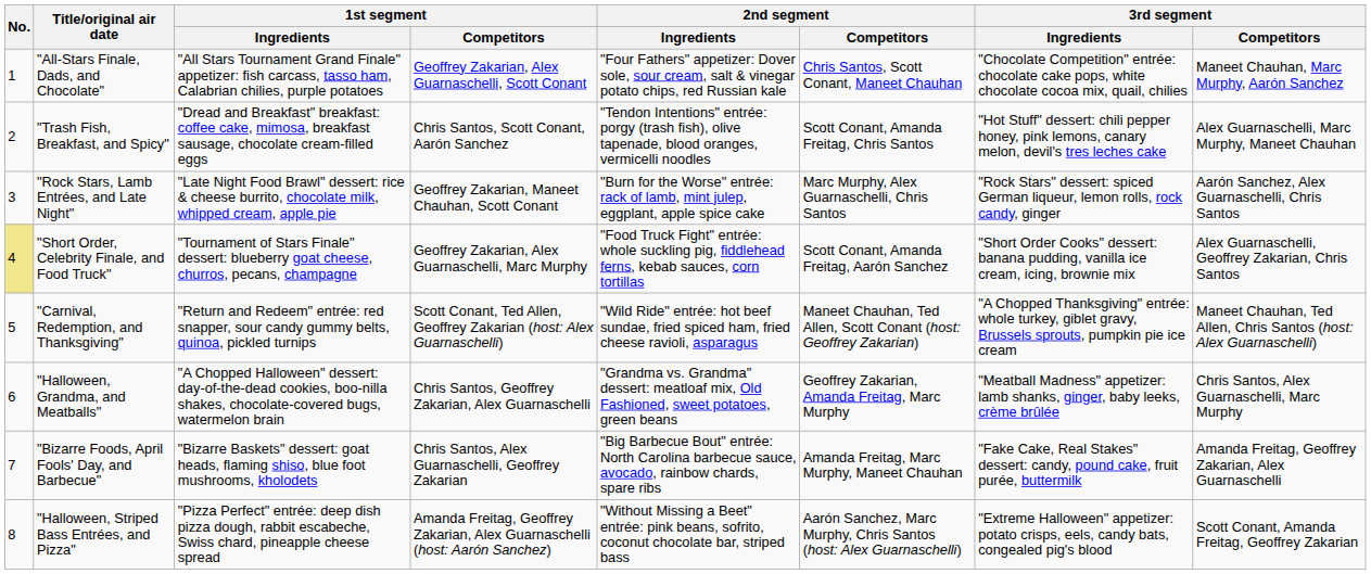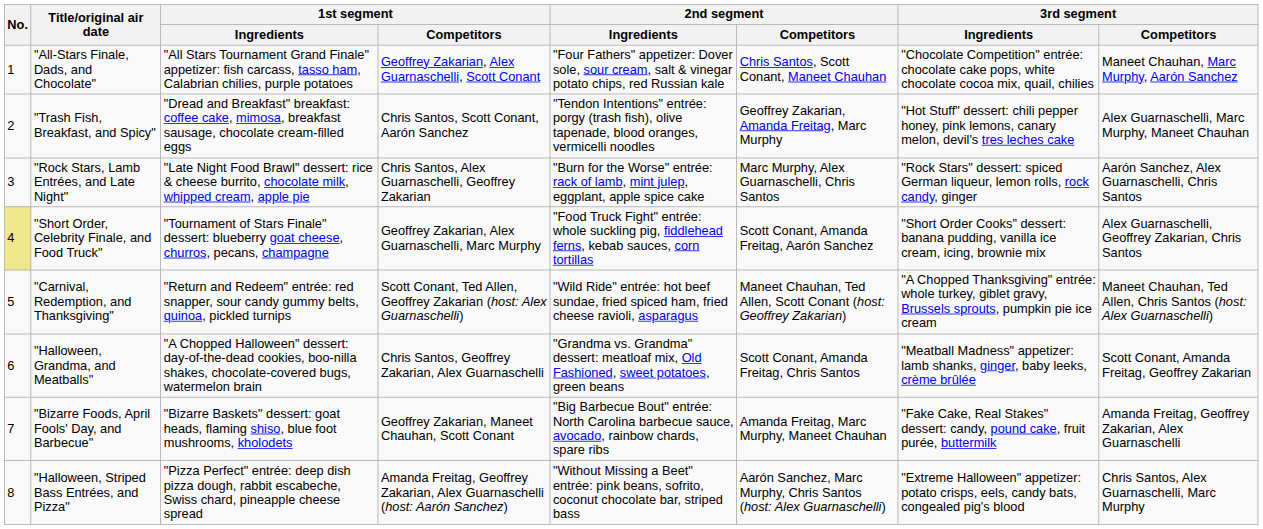"Trash Fish, Breakfast, and Spicy" | 2nd segment / Competitors: Scott Conant, Amanda Freitag, Chris Santos -> Geoffrey Zakarian, Amanda Freitag, Marc Murphy
"Rock Stars, Lamb Entrées, and Late Night" | 1st segment / Competitors: Geoffrey Zakarian, Maneet Chauhan, Scott Conant -> Chris Santos, Alex Guarnaschelli, Geoffrey Zakarian
"Halloween, Grandma, and Meatballs" | 2nd segment / Competitors: Geoffrey Zakarian, Amanda Freitag, Marc Murphy -> Scott Conant, Amanda Freitag, Chris Santos
"Halloween, Grandma, and Meatballs" | 3rd segment / Competitors: Chris Santos, Alex Guarnaschelli, Marc Murphy -> Scott Conant, Amanda Freitag, Geoffrey Zakarian
"Bizarre Foods, April Fools' Day, and Barbecue" | 1st segment / Competitors: Chris Santos, Alex Guarnaschelli, Geoffrey Zakarian -> Geoffrey Zakarian, Maneet Chauhan, Scott Conant
"Halloween, Striped Bass Entrées, and Pizza" | 3rd segment / Competitors: Scott Conant, Amanda Freitag, Geoffrey Zakarian -> Chris Santos, Alex Guarnaschelli, Marc Murphy
